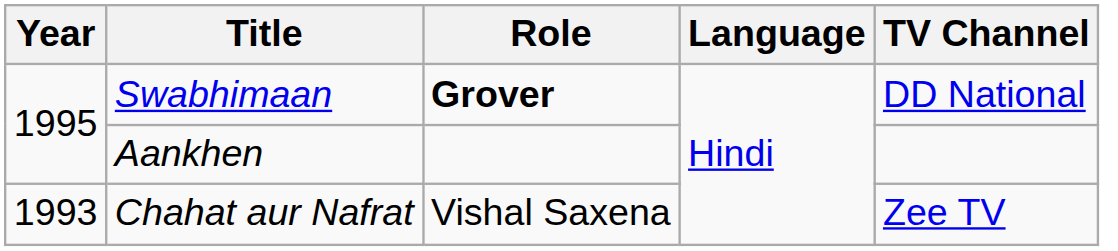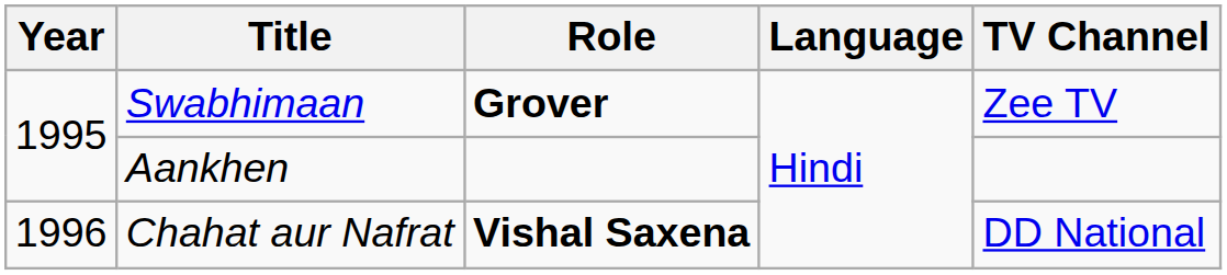Swabhimaan | TV Channel: DD National -> Zee TV
Chahat aur Nafrat | Year: 1993 -> 1996
Chahat aur Nafrat | Role: normal -> bold
Chahat aur Nafrat | TV Channel: Zee TV -> DD National
